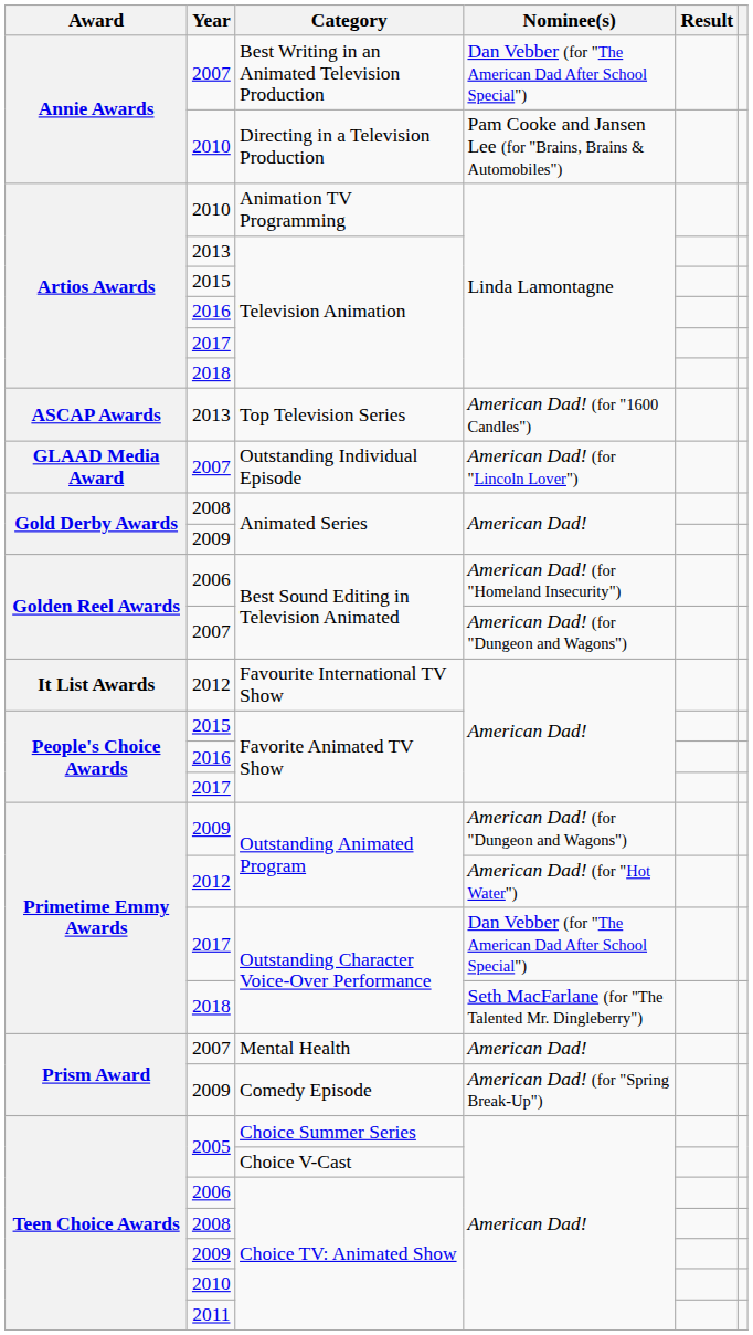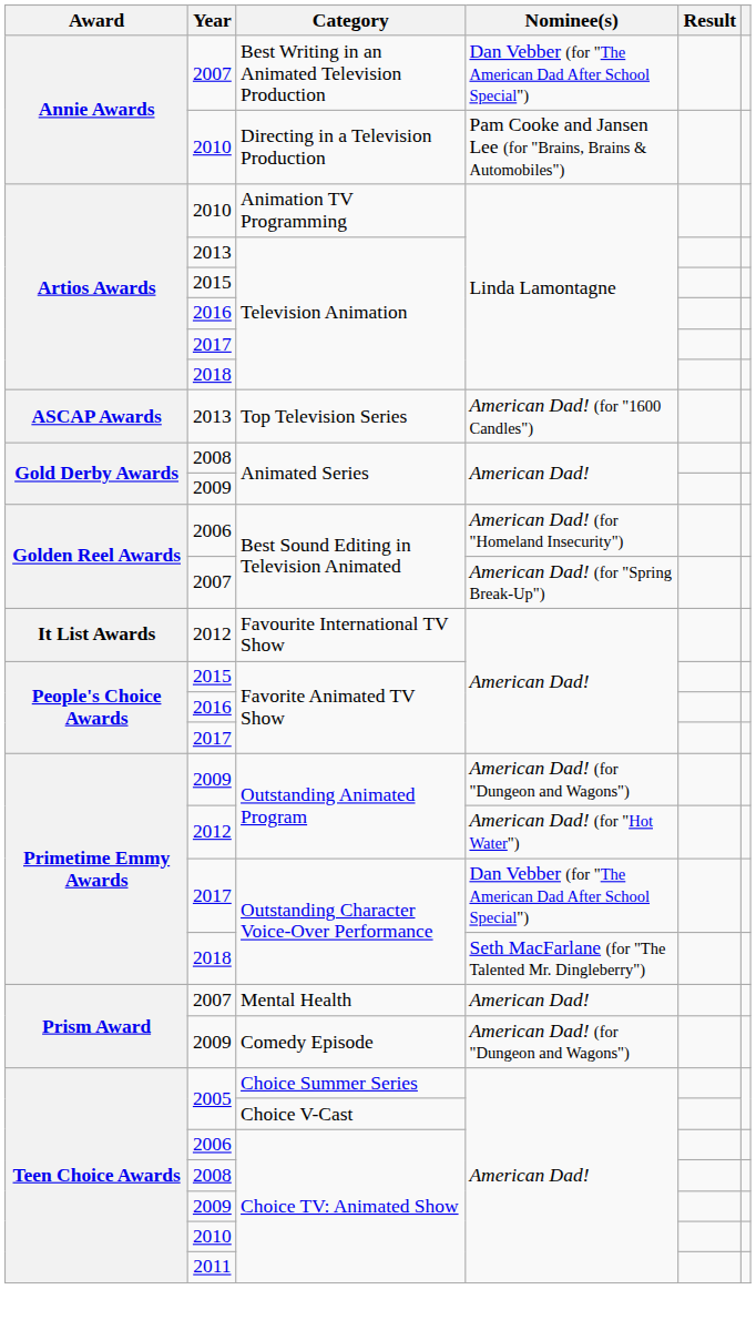- row: GLAAD Media Award | 2007 | Outstanding Individual Episode | American Dad! (for "Lincoln Lover")
2007 / Best Sound Editing in Television Animated | Nominee(s): American Dad! (for "Dungeon and Wagons") -> American Dad! (for "Spring Break-Up")
Comedy Episode | Nominee(s): American Dad! (for "Spring Break-Up") -> American Dad! (for "Dungeon and Wagons")
